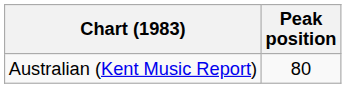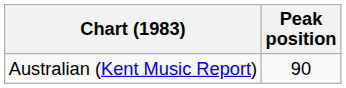Australian (Kent Music Report) | Peak position: 80 -> 90
